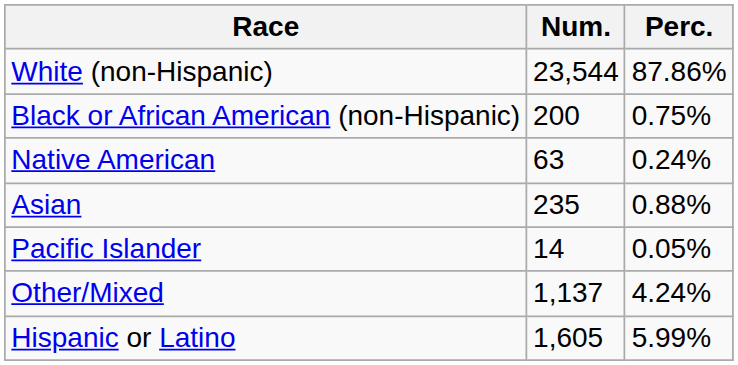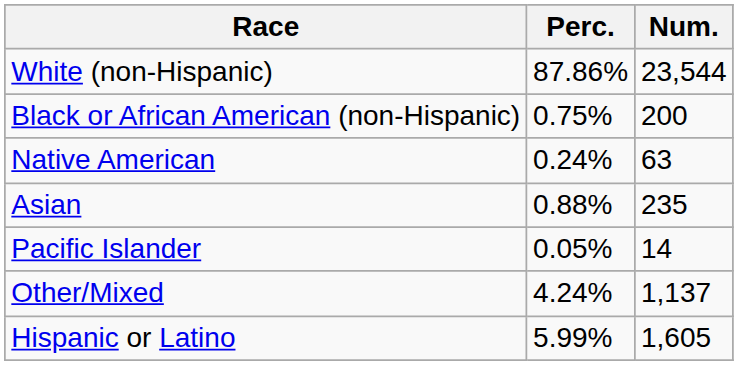columns swapped: Num. <-> Perc.
